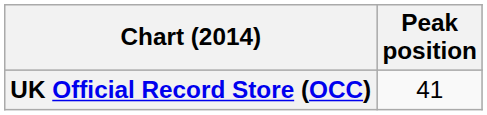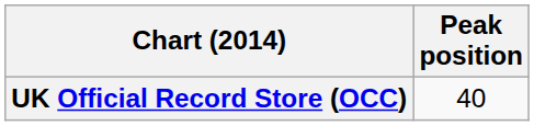UK Official Record Store (OCC) | Peak position: 41 -> 40
